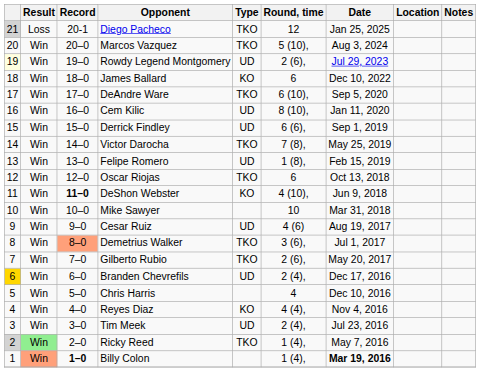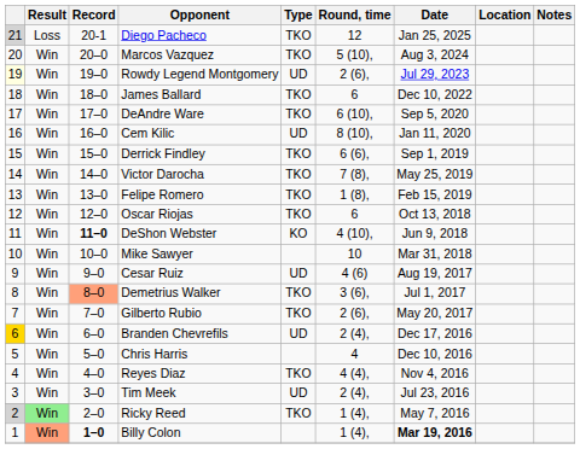James Ballard | Type: KO -> TKO
Derrick Findley | Type: UD -> TKO
Felipe Romero | Type: UD -> TKO
Reyes Diaz | Type: KO -> TKO
